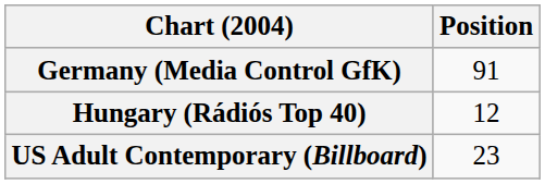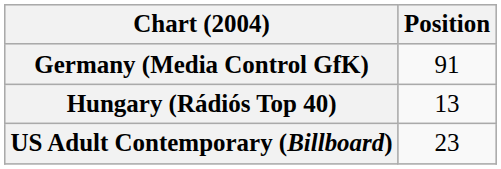Hungary (Rádiós Top 40) | Position: 12 -> 13
